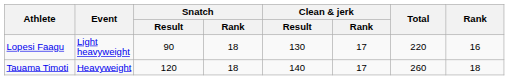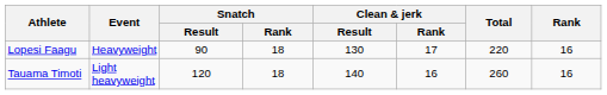Lopesi Faagu | Event: Light heavyweight -> Heavyweight
Tauama Timoti | Event: Heavyweight -> Light heavyweight
Tauama Timoti | Clean & jerk / Rank: 17 -> 16
Tauama Timoti | Rank: 18 -> 16
